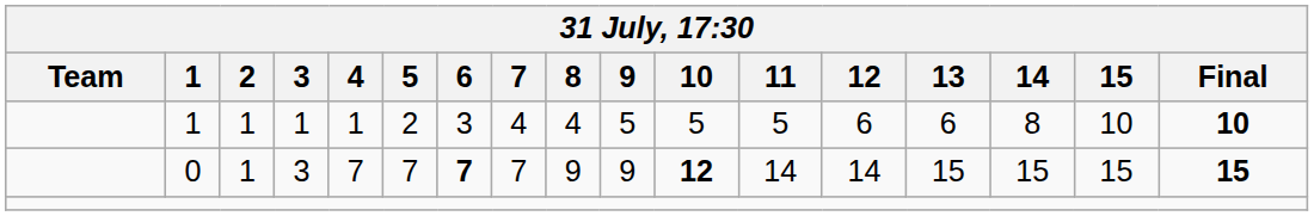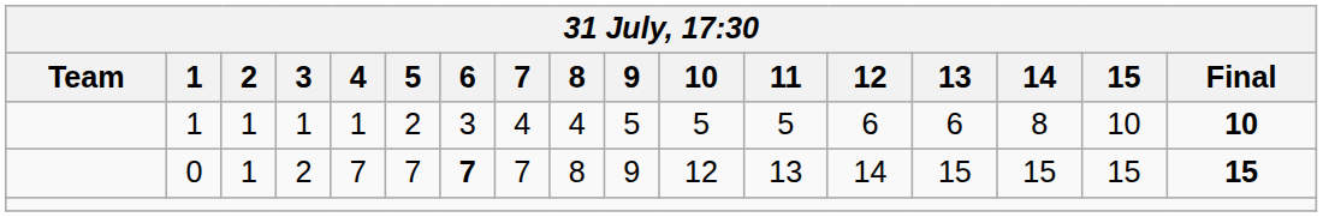0 | 3: 3 -> 2
0 | 8: 9 -> 8
0 | 10: bold -> normal
0 | 11: 14 -> 13
